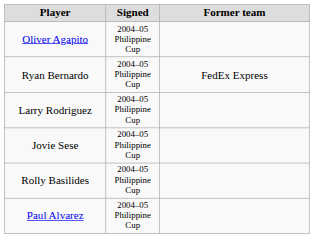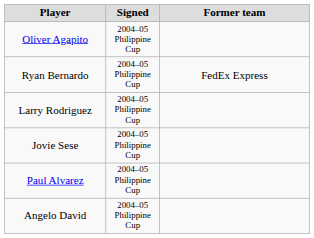- row: Rolly Basilides | 2004–05 Philippine Cup
+ row: Angelo David | 2004–05 Philippine Cup
